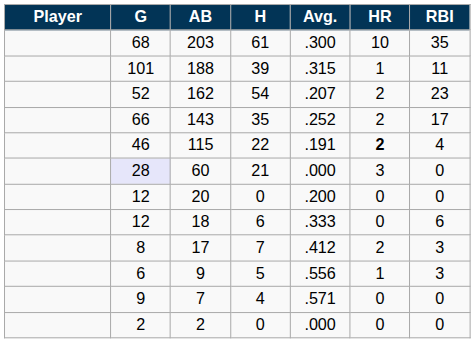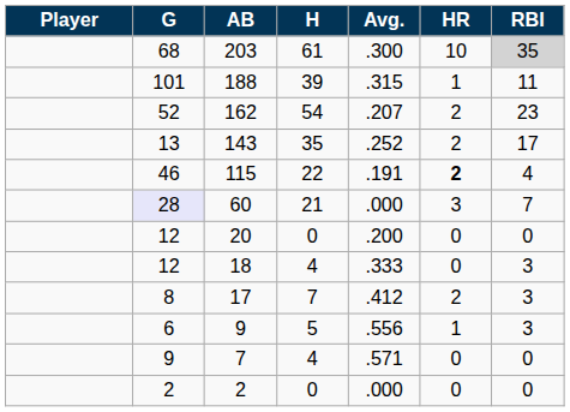203 | RBI: no background -> lightgrey background
143 | G: 66 -> 13
60 | RBI: 0 -> 7
18 | H: 6 -> 4
18 | RBI: 6 -> 3
